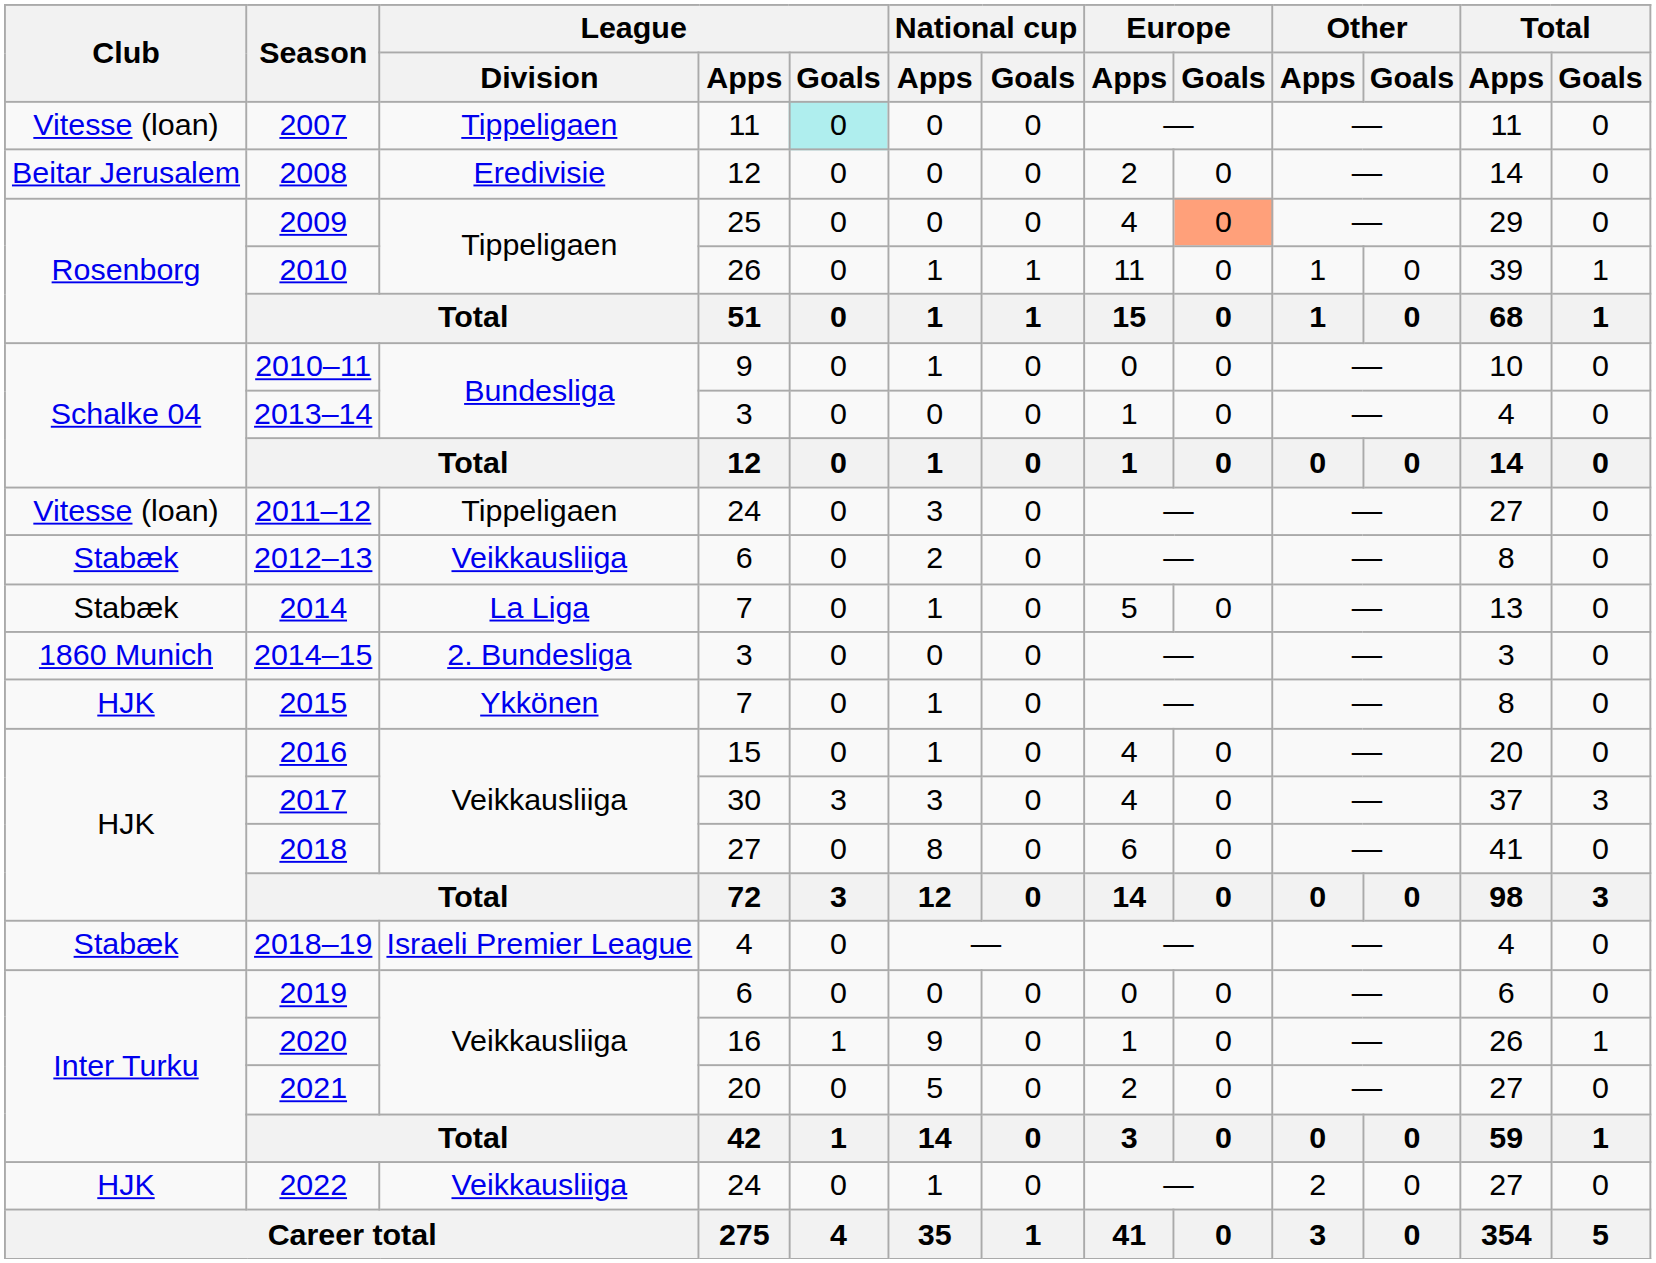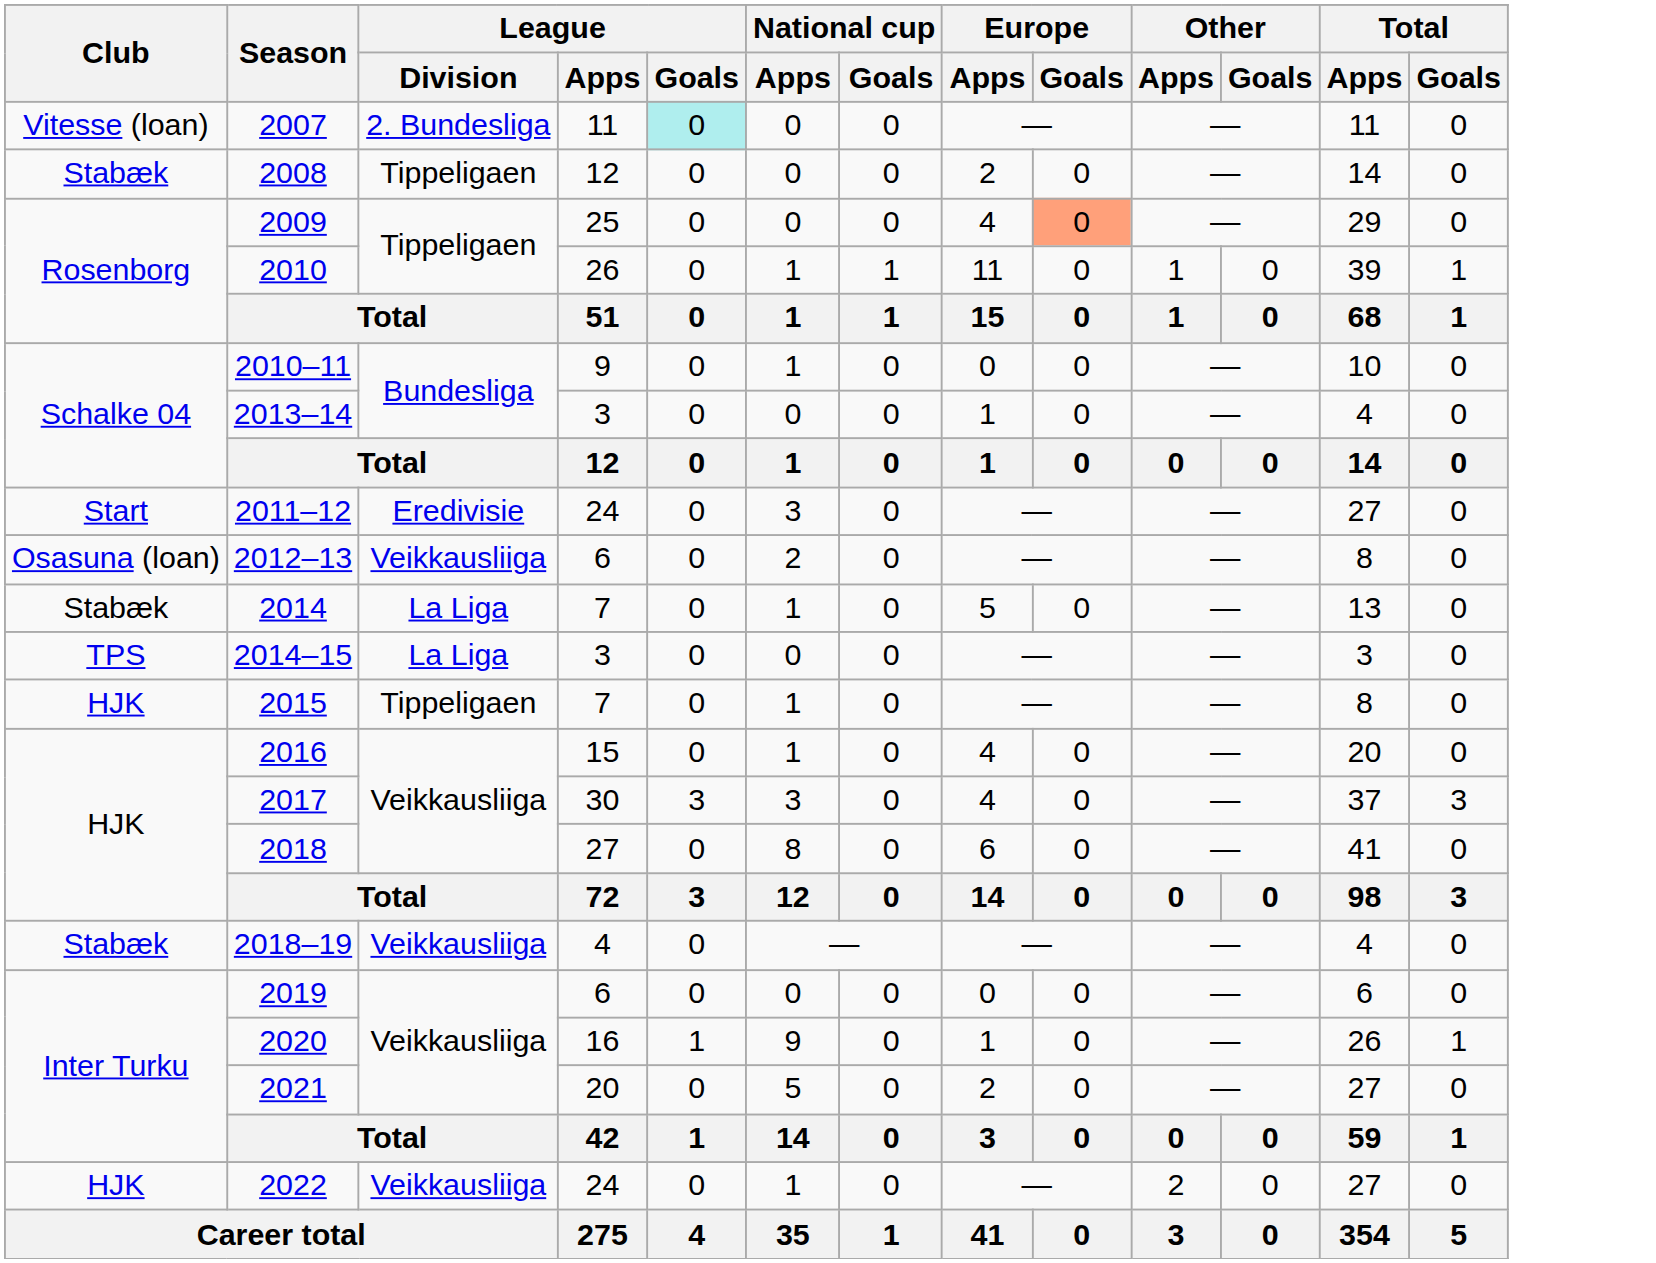2007 | League / Division: Tippeligaen -> 2. Bundesliga
2008 | Club: Beitar Jerusalem -> Stabæk
2008 | League / Division: Eredivisie -> Tippeligaen
2011–12 | Club: Vitesse (loan) -> Start
2011–12 | League / Division: Tippeligaen -> Eredivisie
2012–13 | Club: Stabæk -> Osasuna (loan)
2014–15 | Club: 1860 Munich -> TPS
2014–15 | League / Division: 2. Bundesliga -> La Liga
2015 | League / Division: Ykkönen -> Tippeligaen
2018–19 | League / Division: Israeli Premier League -> Veikkausliiga
